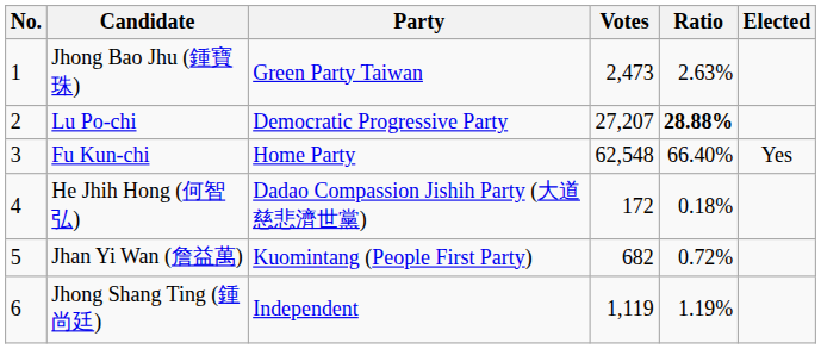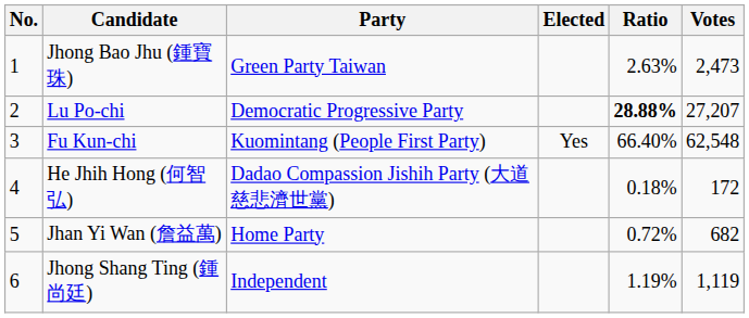columns swapped: Votes <-> Elected
Fu Kun-chi | Party: Home Party -> Kuomintang (People First Party)
Jhan Yi Wan (詹益萬) | Party: Kuomintang (People First Party) -> Home Party
